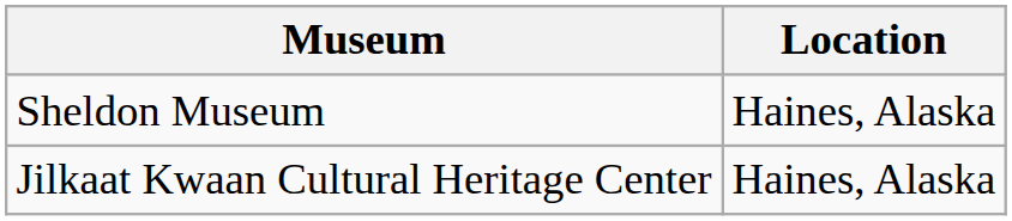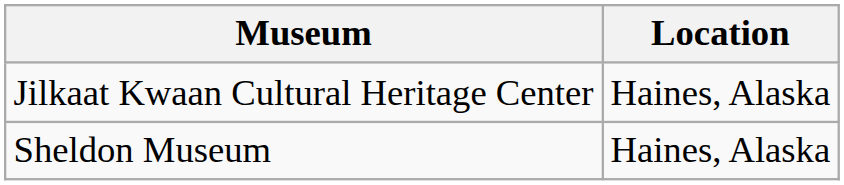rows swapped: Sheldon Museum <-> Jilkaat Kwaan Cultural Heritage Center
